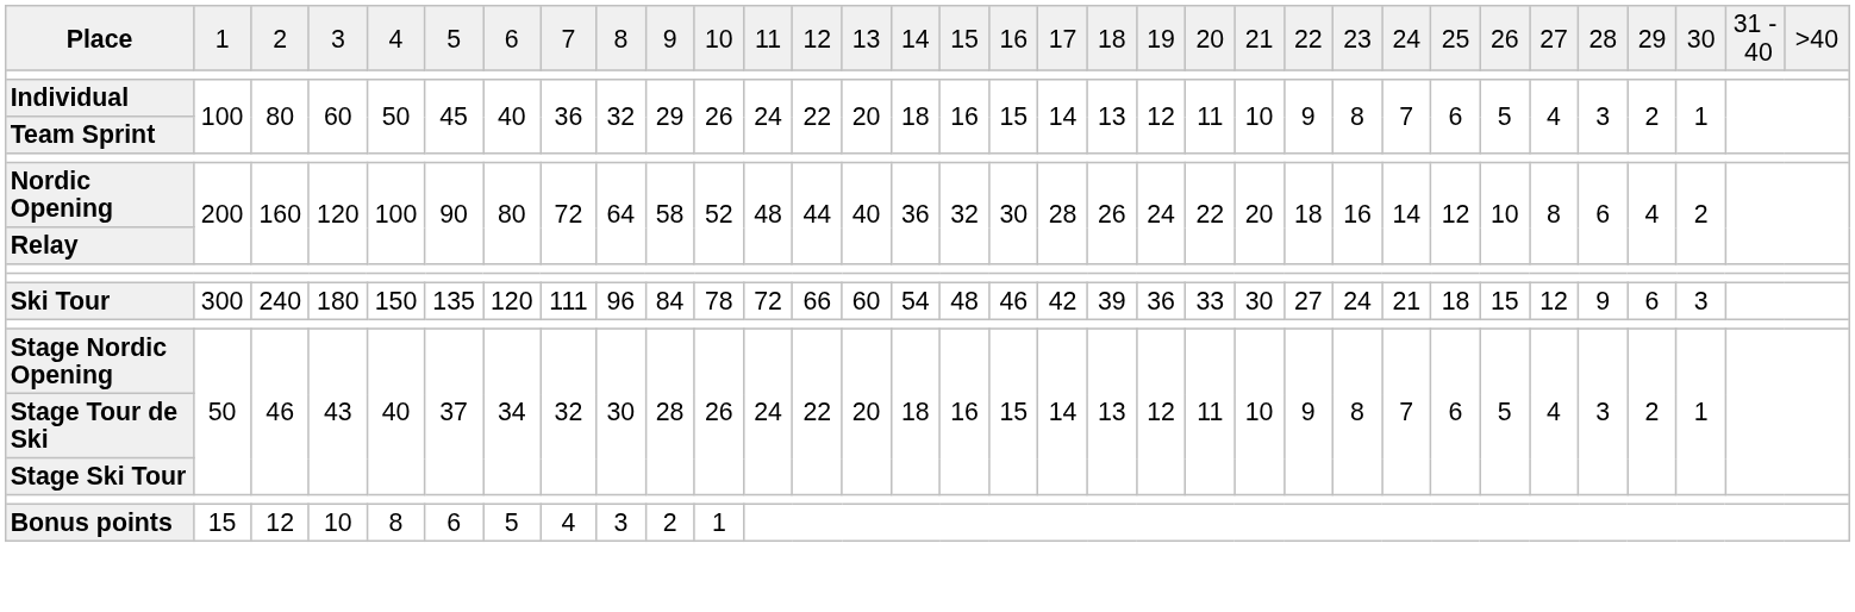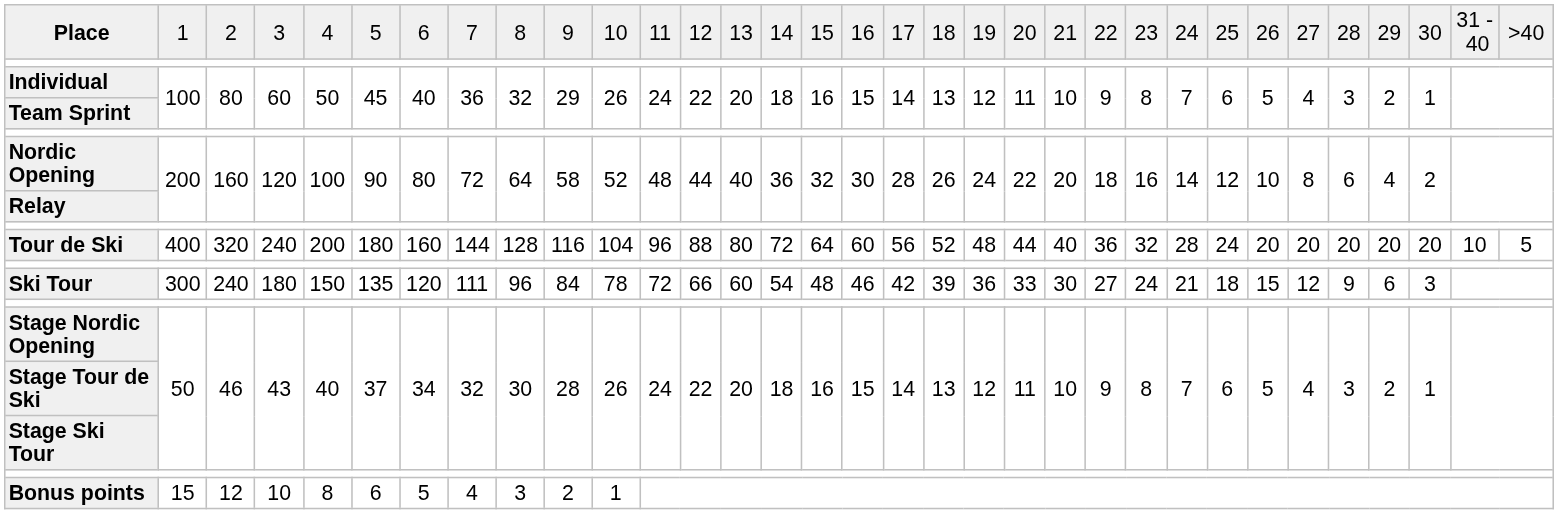+ row: Tour de Ski | 400 | 320 | 240 | 200 | 180 | 160 | 144 | 128 | 116 | 104 | 96 | 88 | 80 | 72 | 64 | 60 | 56 | 52 | 48 | 44 | 40 | 36 | 32 | 28 | 24 | 20 | 20 | 20 | 20 | 20 | 10 | 5
